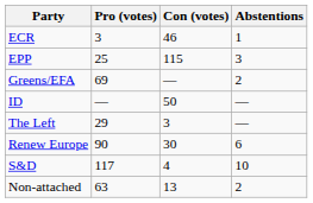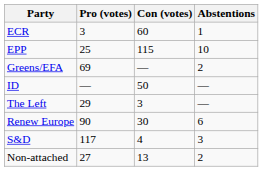ECR | Con (votes): 46 -> 60
EPP | Abstentions: 3 -> 10
S&D | Abstentions: 10 -> 3
Non-attached | Pro (votes): 63 -> 27
